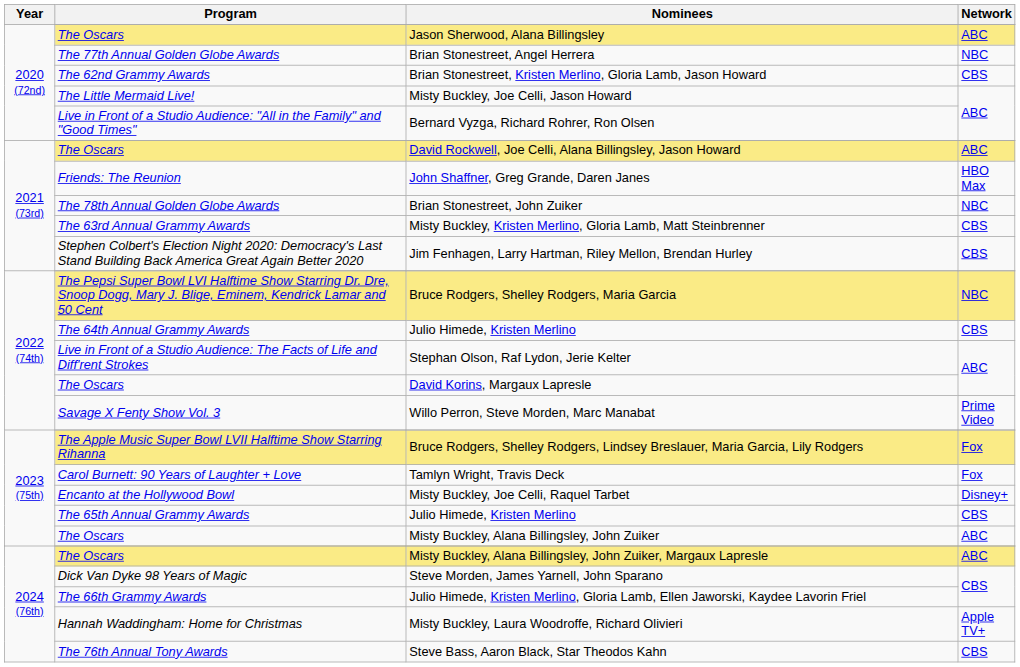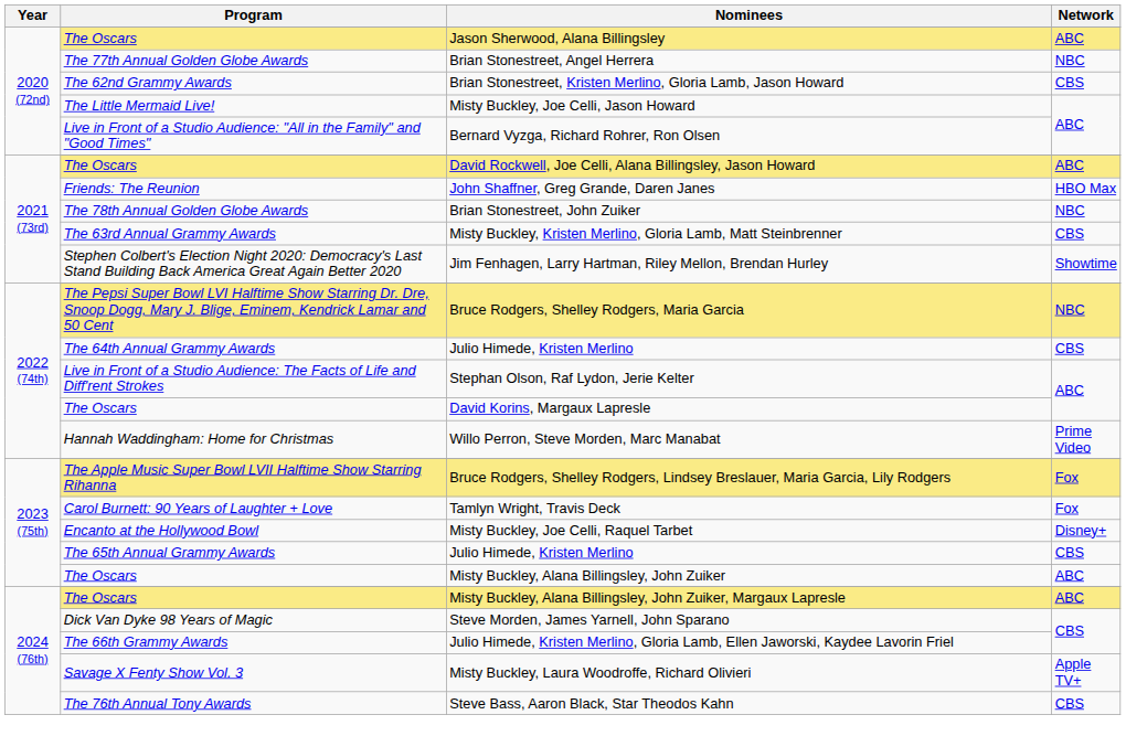Jim Fenhagen, Larry Hartman, Riley Mellon, Brendan Hurley | Network: CBS -> Showtime
Willo Perron, Steve Morden, Marc Manabat | Program: Savage X Fenty Show Vol. 3 -> Hannah Waddingham: Home for Christmas
Misty Buckley, Laura Woodroffe, Richard Olivieri | Program: Hannah Waddingham: Home for Christmas -> Savage X Fenty Show Vol. 3
